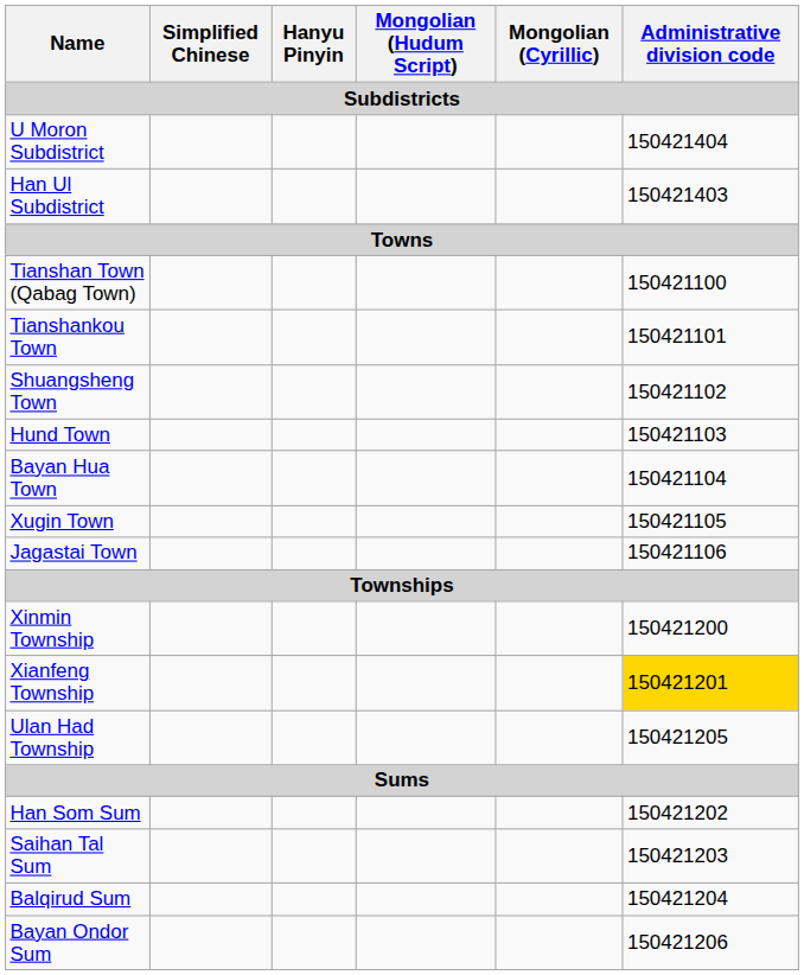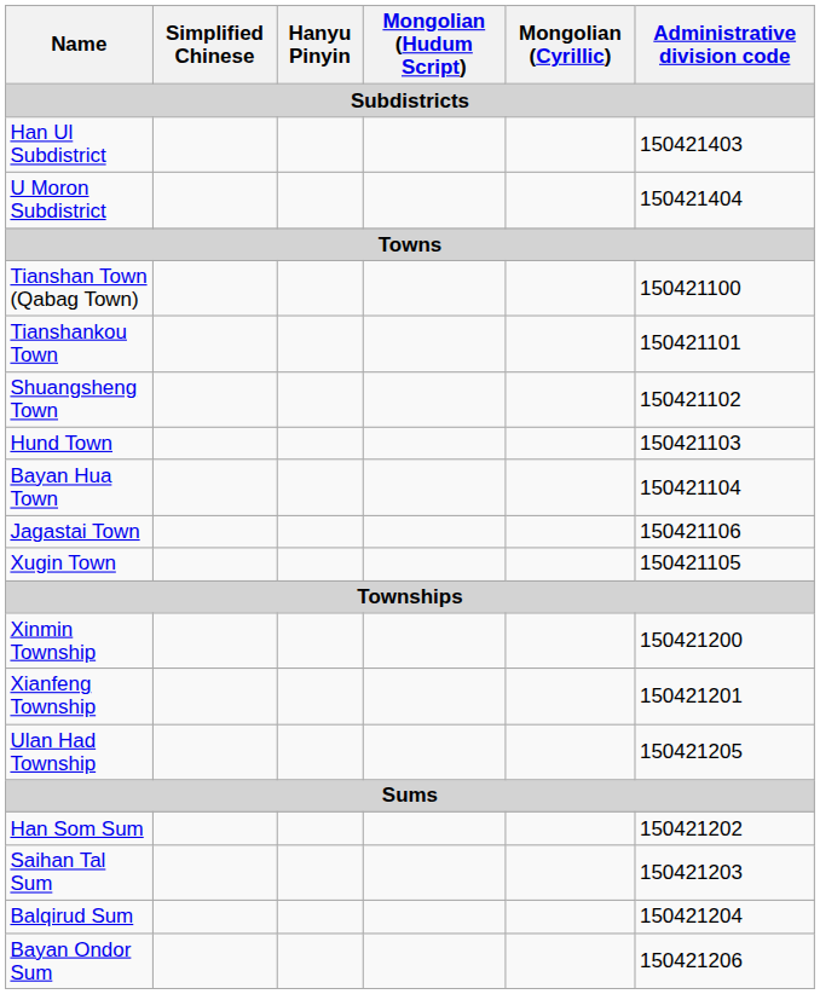rows swapped: Han Ul Subdistrict <-> U Moron Subdistrict
rows swapped: Xugin Town <-> Jagastai Town
Xianfeng Township | Administrative division code: gold background -> no background
